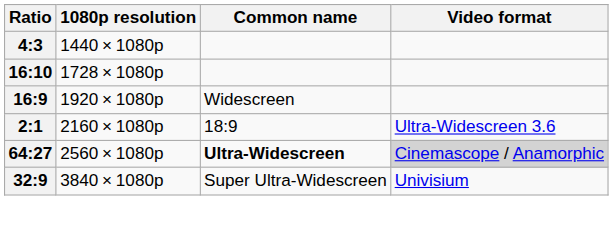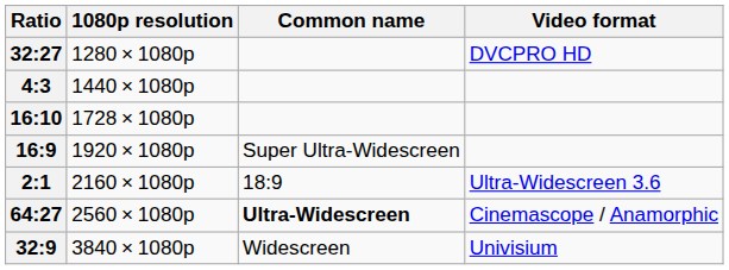+ row: 32:27 | 1280 × 1080p | DVCPRO HD
16:9 | Common name: Widescreen -> Super Ultra-Widescreen
64:27 | Video format: lightgrey background -> no background
32:9 | Common name: Super Ultra-Widescreen -> Widescreen
